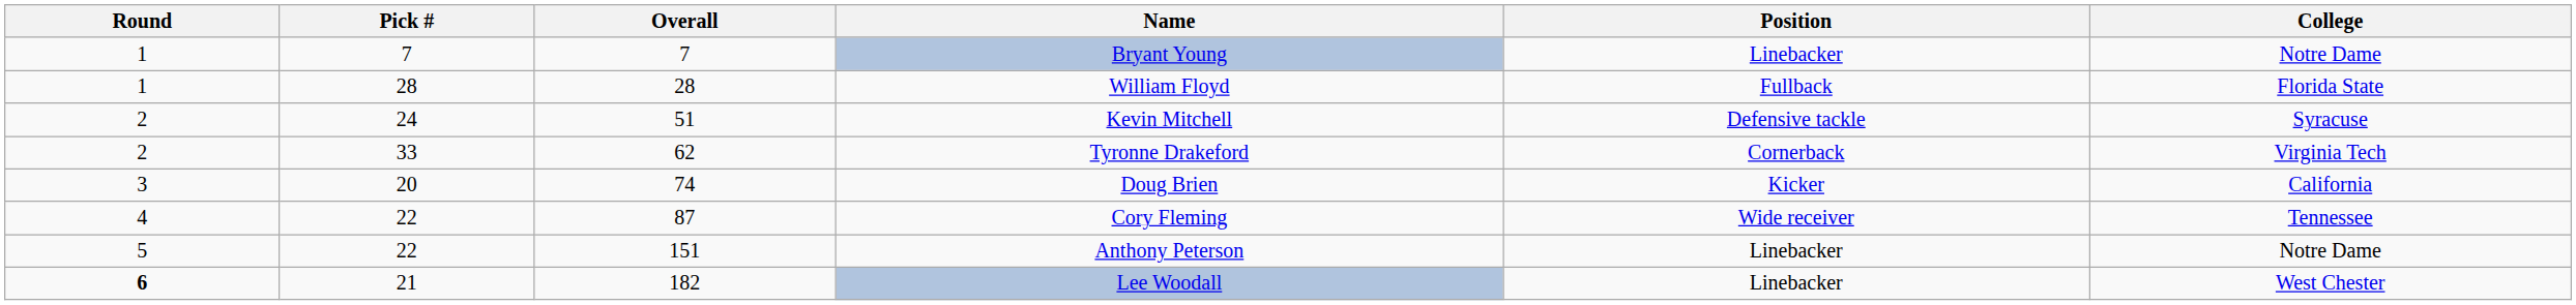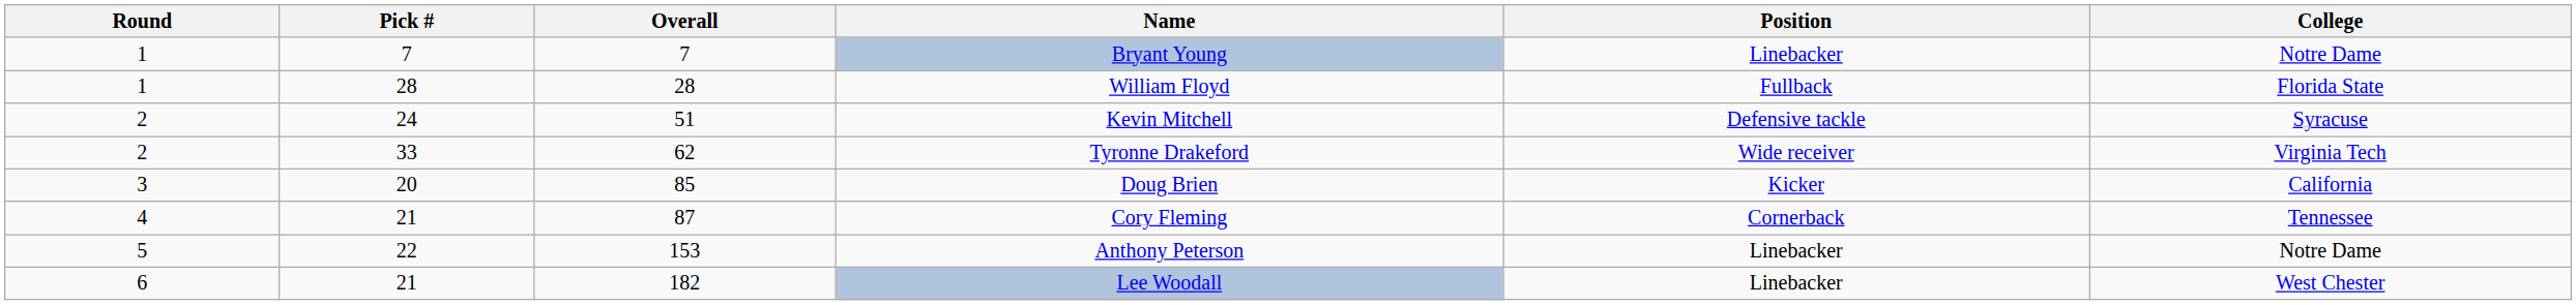Tyronne Drakeford | Position: Cornerback -> Wide receiver
Doug Brien | Overall: 74 -> 85
Cory Fleming | Pick #: 22 -> 21
Cory Fleming | Position: Wide receiver -> Cornerback
Anthony Peterson | Overall: 151 -> 153
Lee Woodall | Round: bold -> normal
